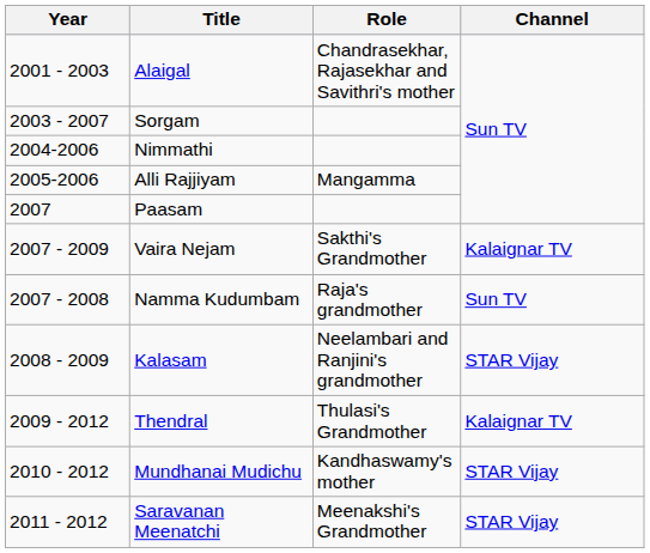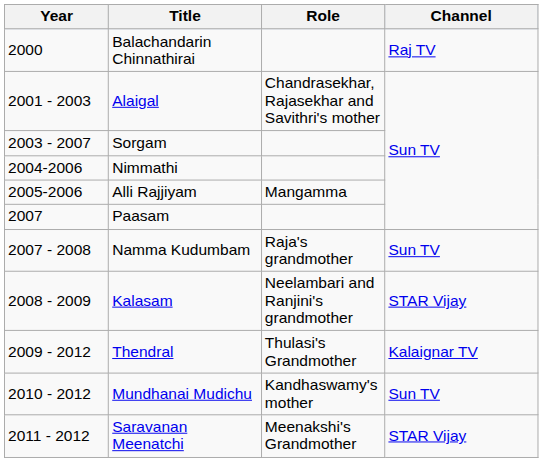+ row: 2000 | Balachandarin Chinnathirai | Raj TV
- row: 2007 - 2009 | Vaira Nejam | Sakthi's Grandmother | Kalaignar TV
Mundhanai Mudichu | Channel: STAR Vijay -> Sun TV
